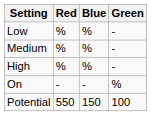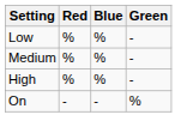- row: Potential | 550 | 150 | 100
